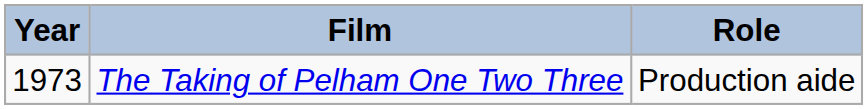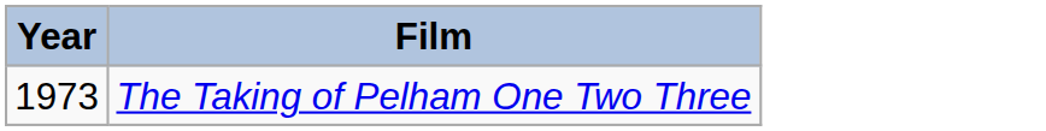- column: Role | Production aide
